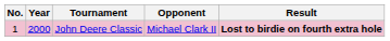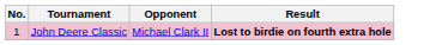- column: Year | 2000
